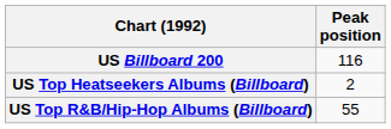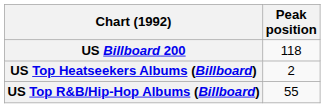US Billboard 200 | Peak position: 116 -> 118
